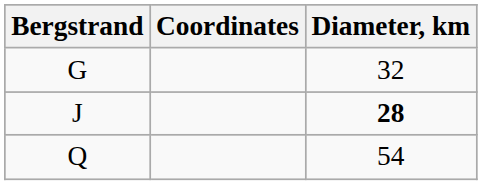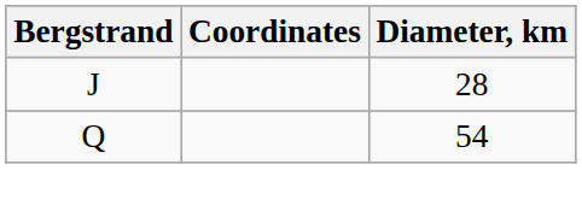- row: G | 32
J | Diameter, km: bold -> normal
